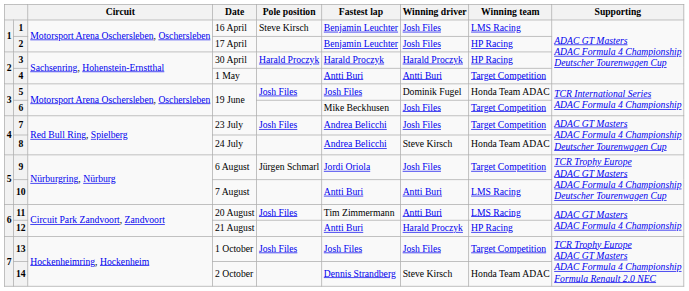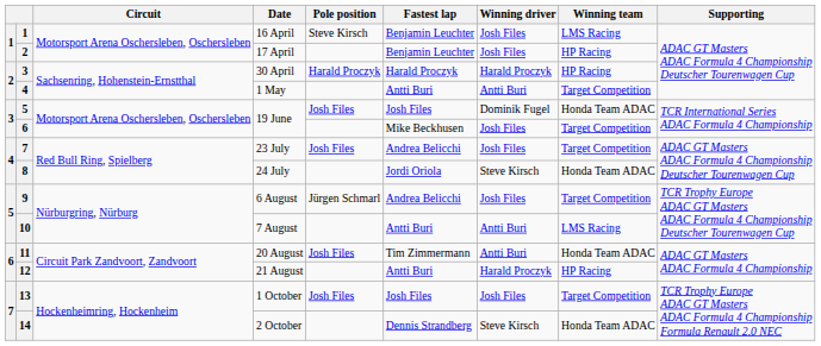24 July | Fastest lap: Andrea Belicchi -> Jordi Oriola
6 August | Fastest lap: Jordi Oriola -> Andrea Belicchi
20 August | Winning team: LMS Racing -> Honda Team ADAC
